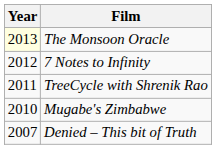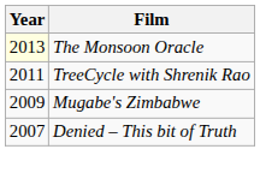- row: 2012 | 7 Notes to Infinity
Mugabe's Zimbabwe | Year: 2010 -> 2009
